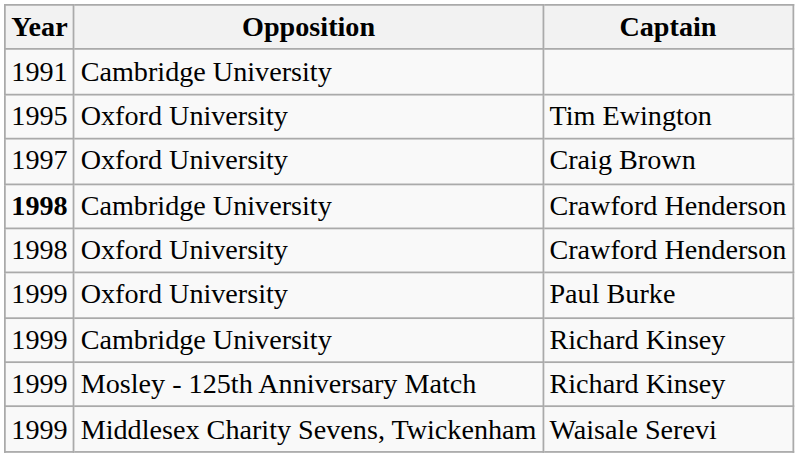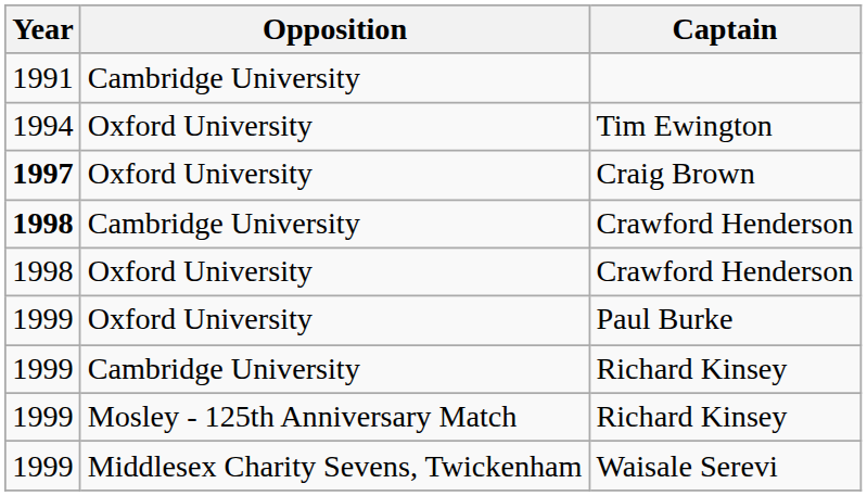Tim Ewington | Year: 1995 -> 1994
Craig Brown | Year: normal -> bold
